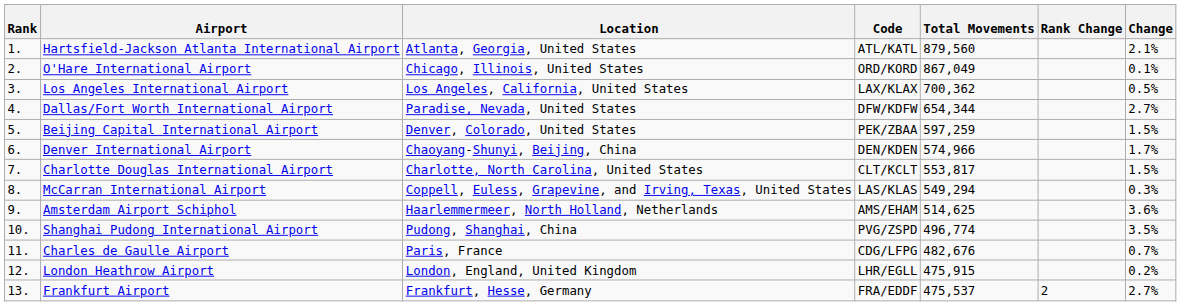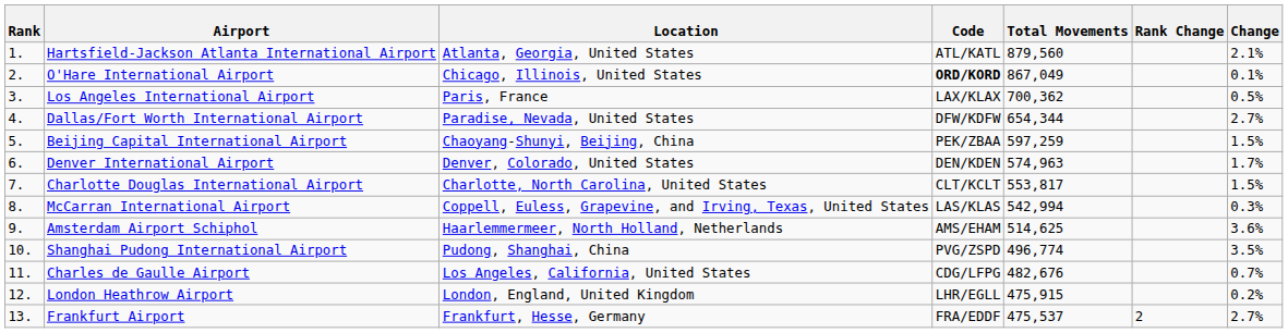O'Hare International Airport | Code: normal -> bold
Los Angeles International Airport | Location: Los Angeles, California, United States -> Paris, France
Beijing Capital International Airport | Location: Denver, Colorado, United States -> Chaoyang-Shunyi, Beijing, China
Denver International Airport | Location: Chaoyang-Shunyi, Beijing, China -> Denver, Colorado, United States
Denver International Airport | Total Movements: 574,966 -> 574,963
McCarran International Airport | Total Movements: 549,294 -> 542,994
Charles de Gaulle Airport | Location: Paris, France -> Los Angeles, California, United States
